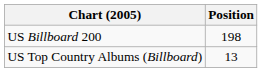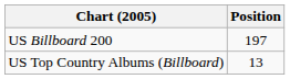US Billboard 200 | Position: 198 -> 197
